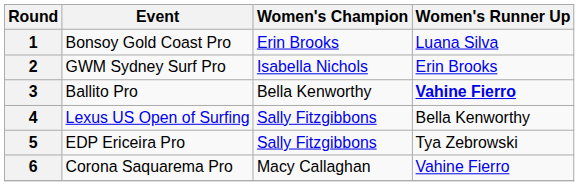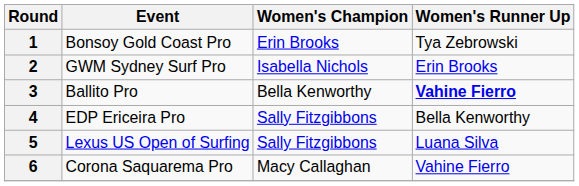1 | Women's Runner Up: Luana Silva -> Tya Zebrowski
4 | Event: Lexus US Open of Surfing -> EDP Ericeira Pro
5 | Event: EDP Ericeira Pro -> Lexus US Open of Surfing
5 | Women's Runner Up: Tya Zebrowski -> Luana Silva
